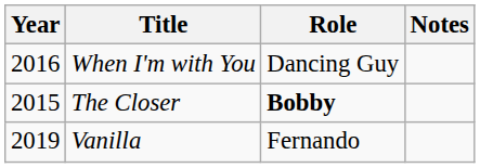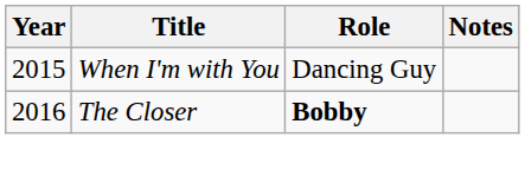When I'm with You | Year: 2016 -> 2015
The Closer | Year: 2015 -> 2016
- row: 2019 | Vanilla | Fernando
